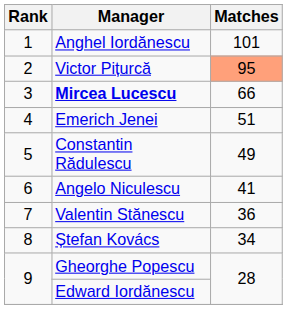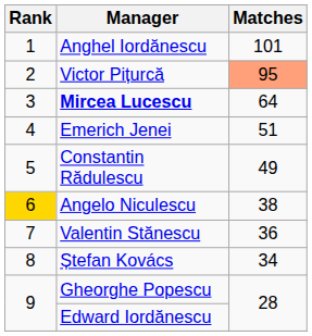Mircea Lucescu | Matches: 66 -> 64
Angelo Niculescu | Rank: no background -> gold background
Angelo Niculescu | Matches: 41 -> 38
